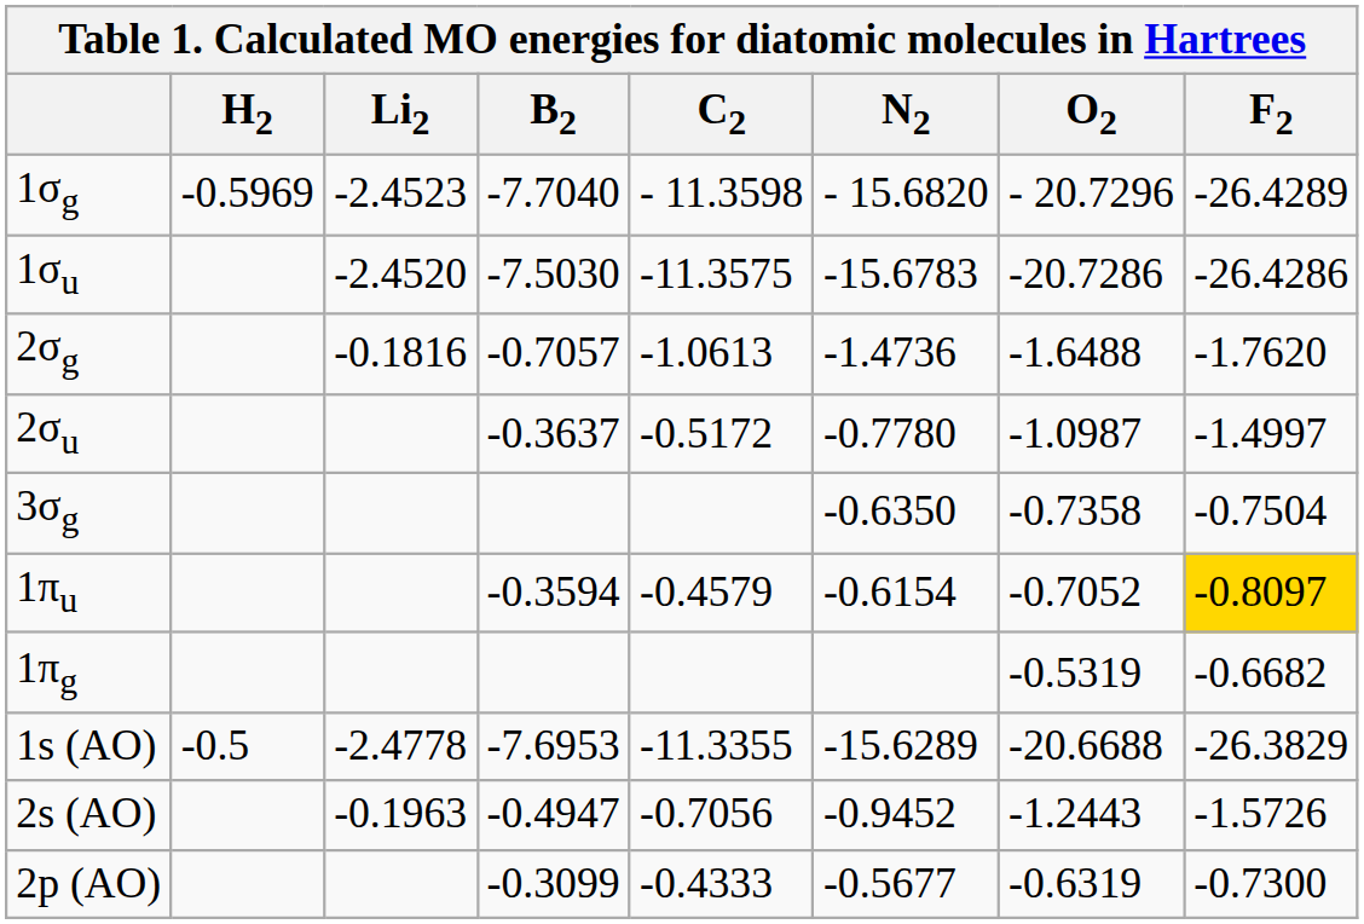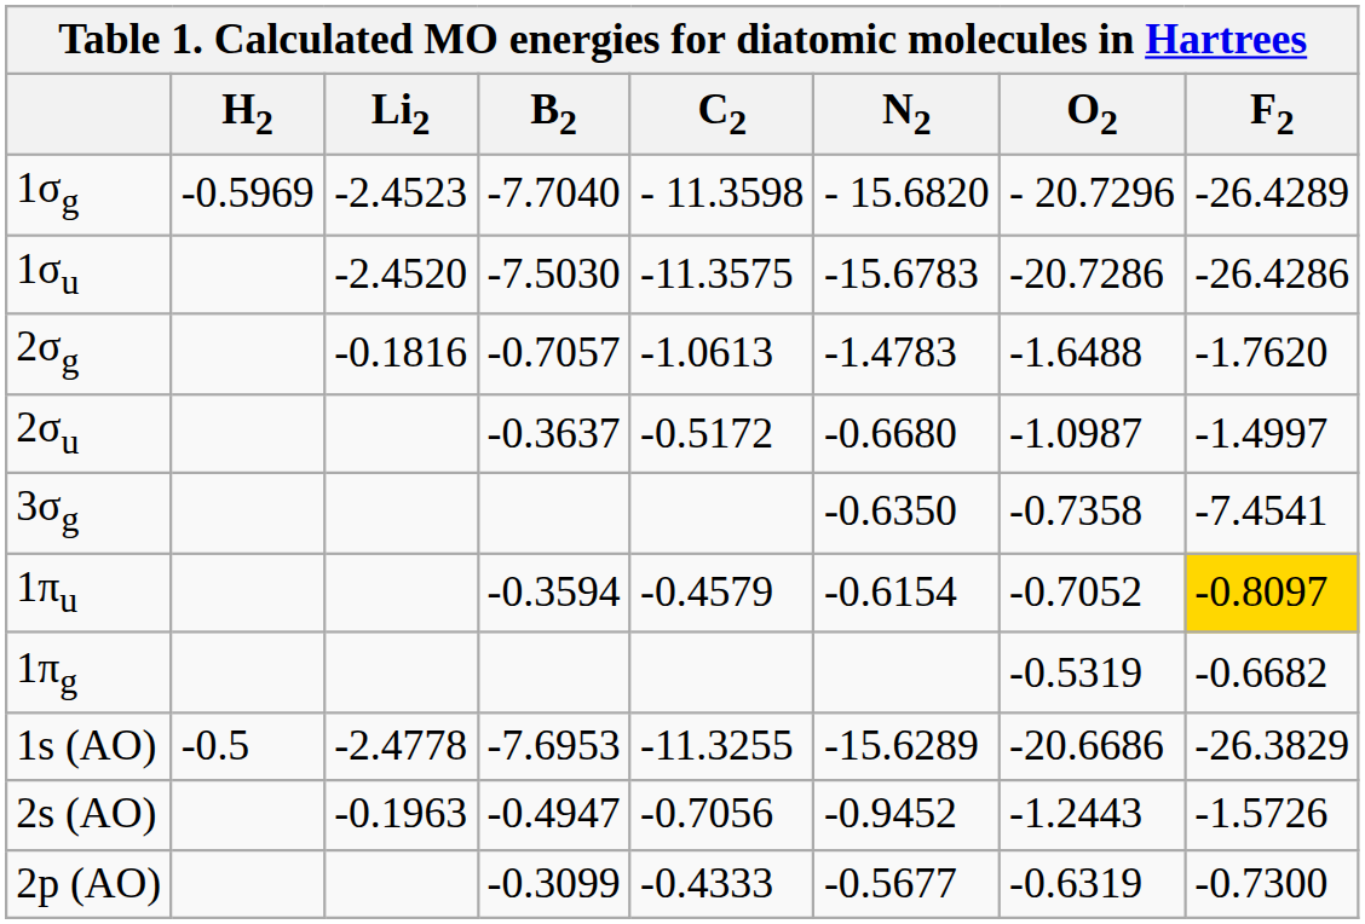2σg | N2: -1.4736 -> -1.4783
2σu | N2: -0.7780 -> -0.6680
3σg | F2: -0.7504 -> -7.4541
1s (AO) | C2: -11.3355 -> -11.3255
1s (AO) | O2: -20.6688 -> -20.6686
